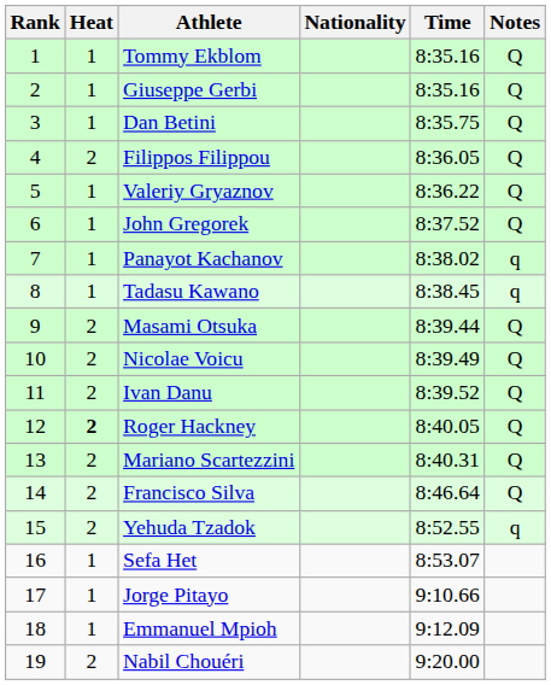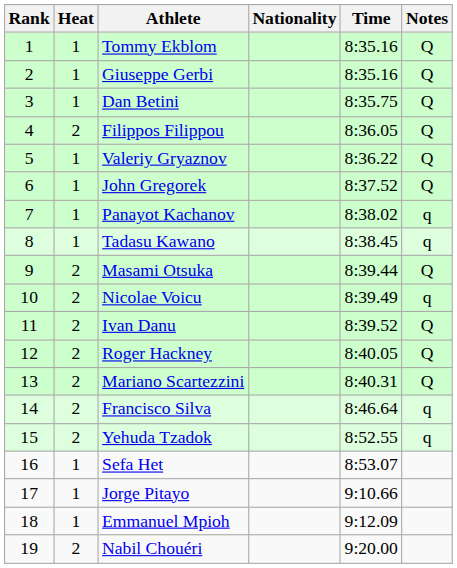Nicolae Voicu | Notes: Q -> q
Roger Hackney | Heat: bold -> normal
Francisco Silva | Notes: Q -> q
